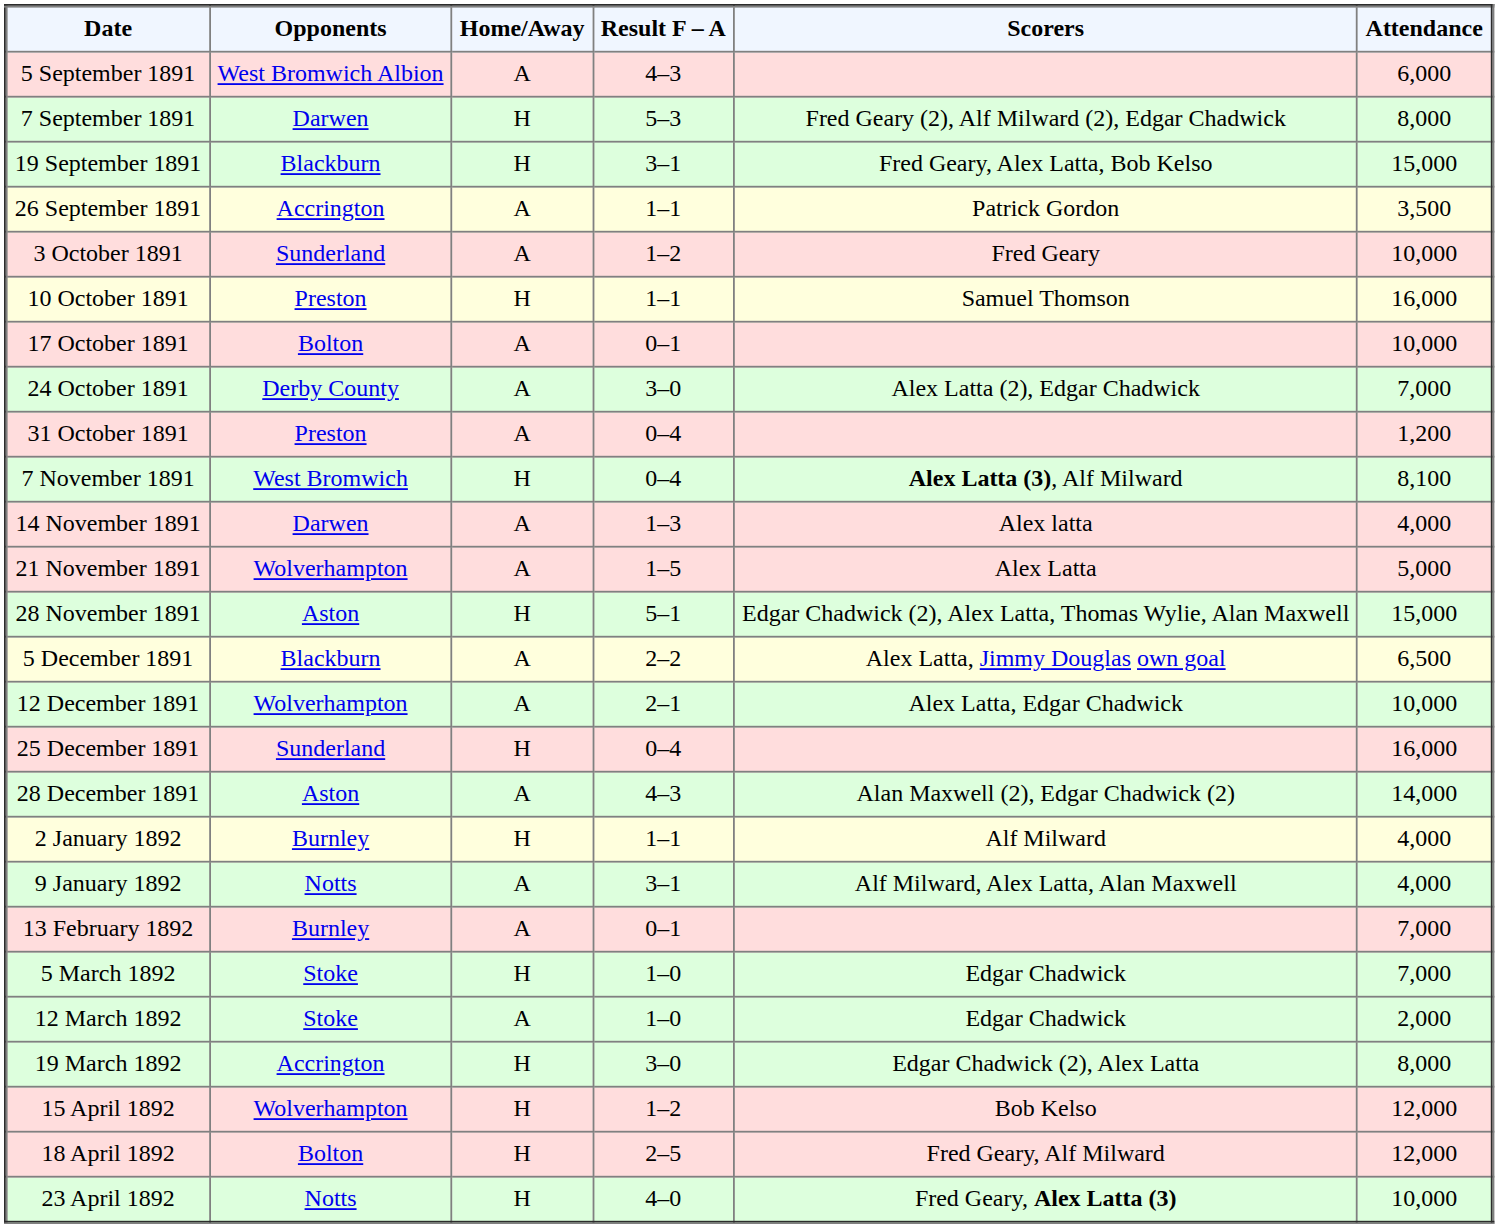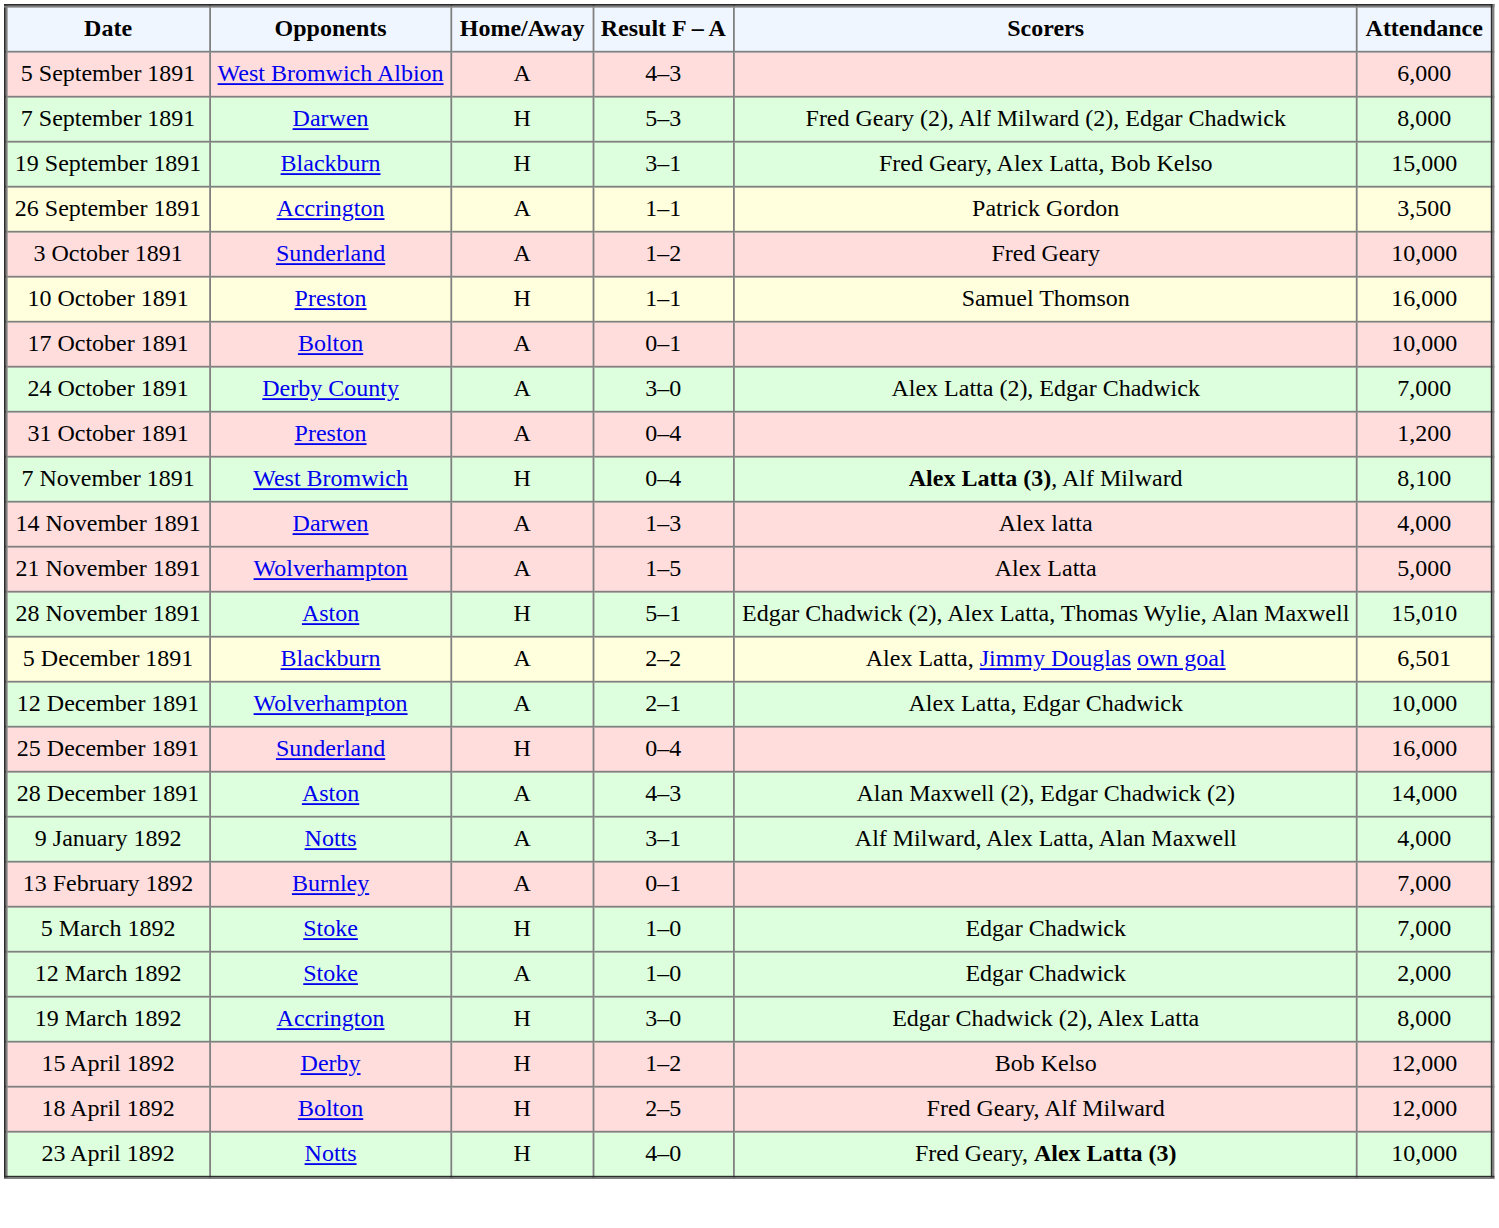28 November 1891 | Attendance: 15,000 -> 15,010
5 December 1891 | Attendance: 6,500 -> 6,501
- row: 2 January 1892 | Burnley | H | 1–1 | Alf Milward | 4,000
15 April 1892 | Opponents: Wolverhampton -> Derby
